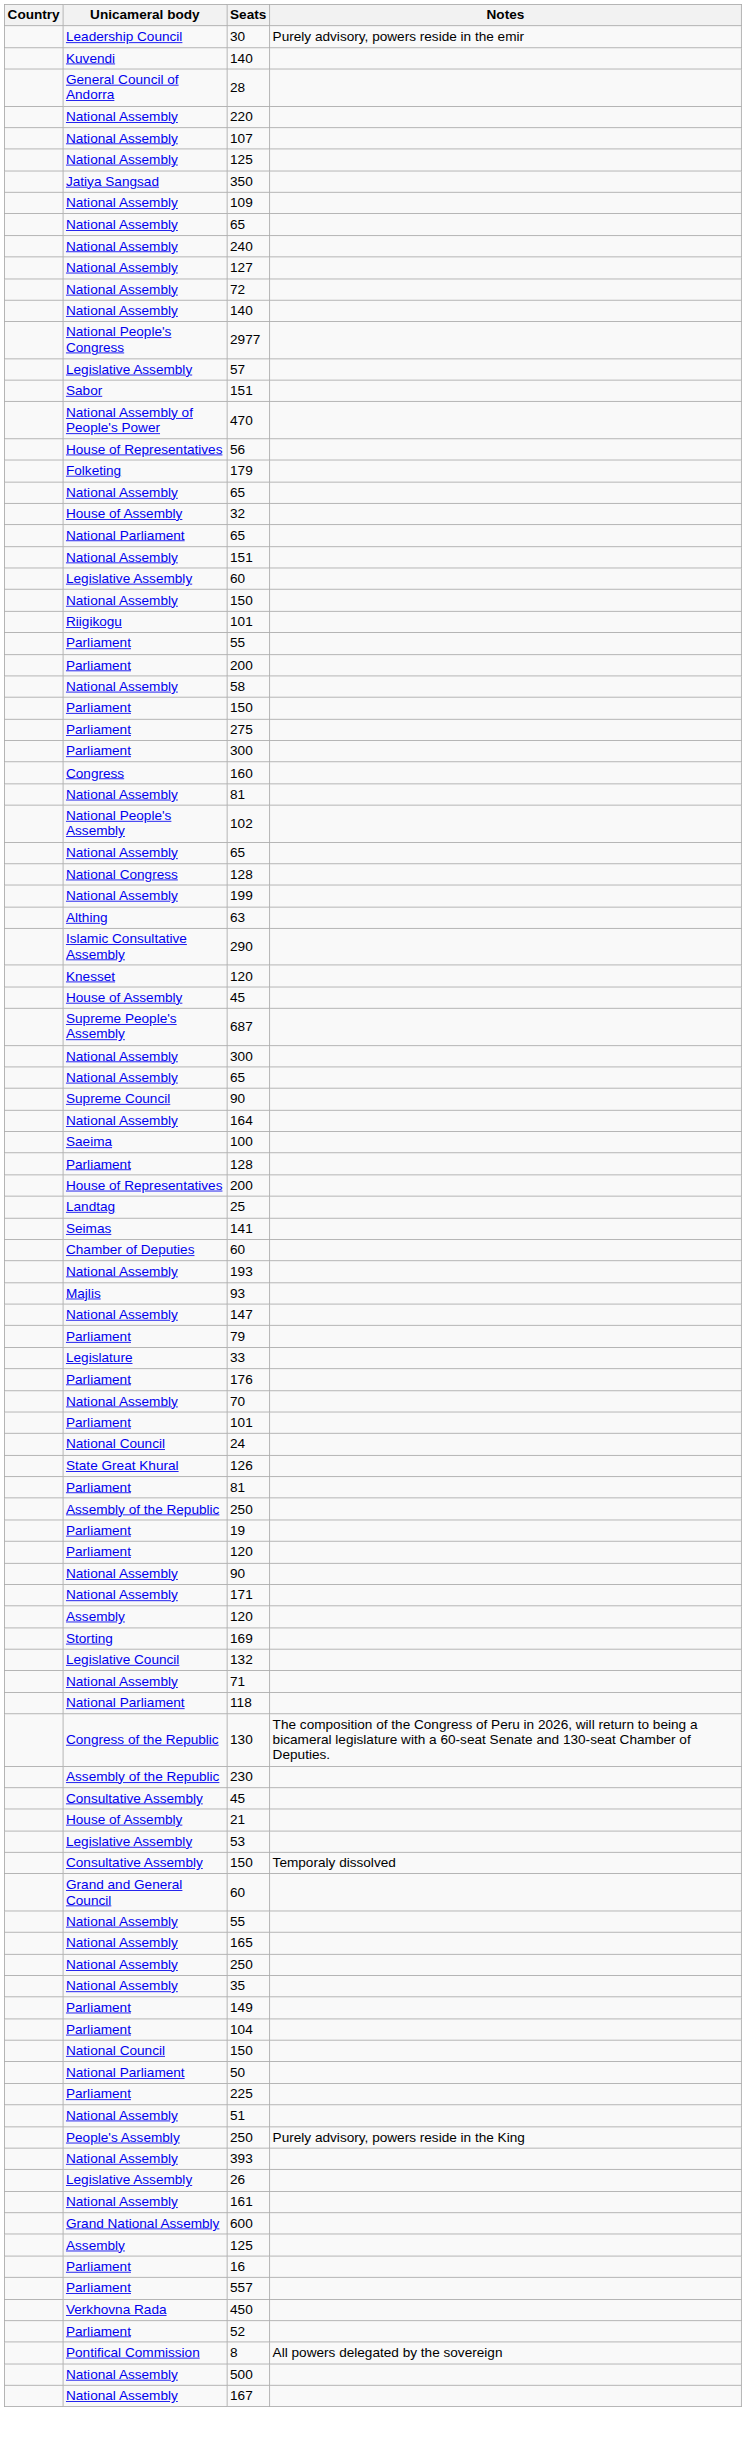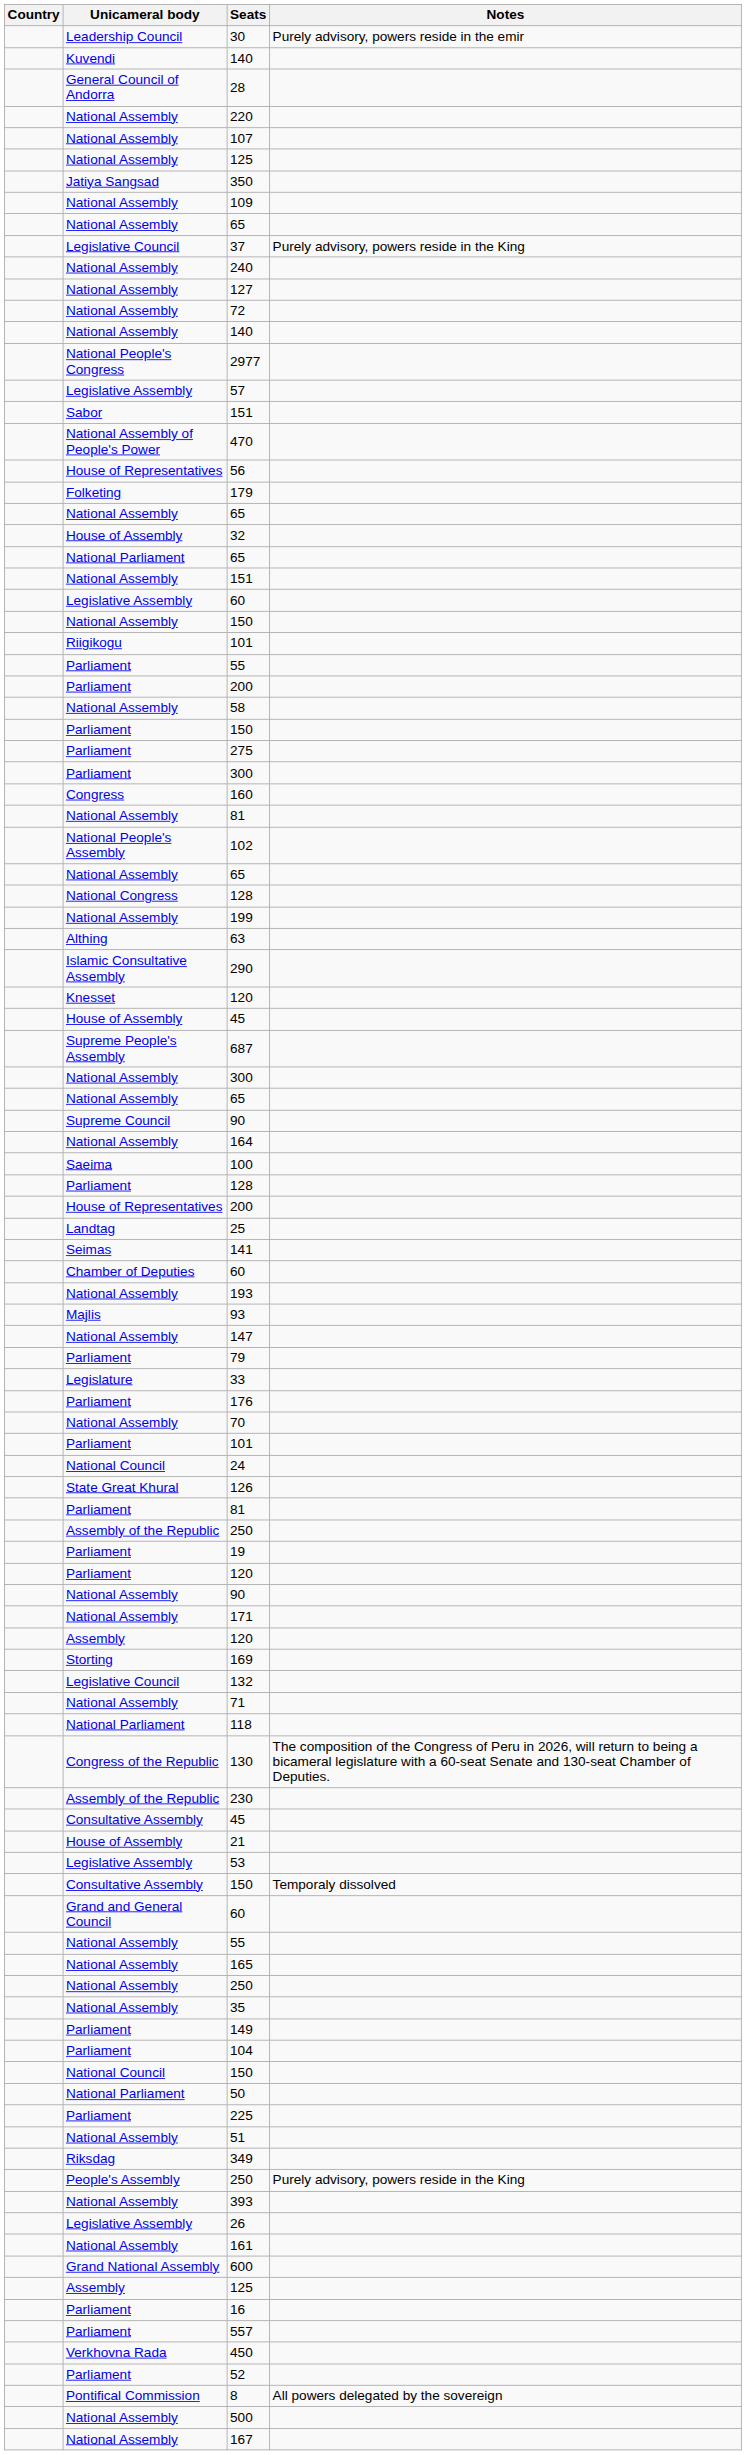+ row: Legislative Council | 37 | Purely advisory, powers reside in the King
+ row: Riksdag | 349
